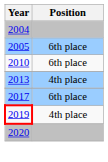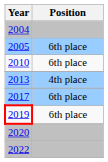2019 | Position: 4th place -> 6th place
+ row: 2022
